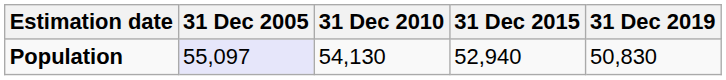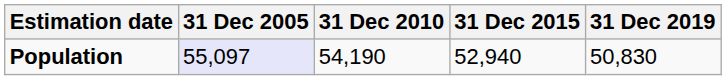Population | 31 Dec 2010: 54,130 -> 54,190
